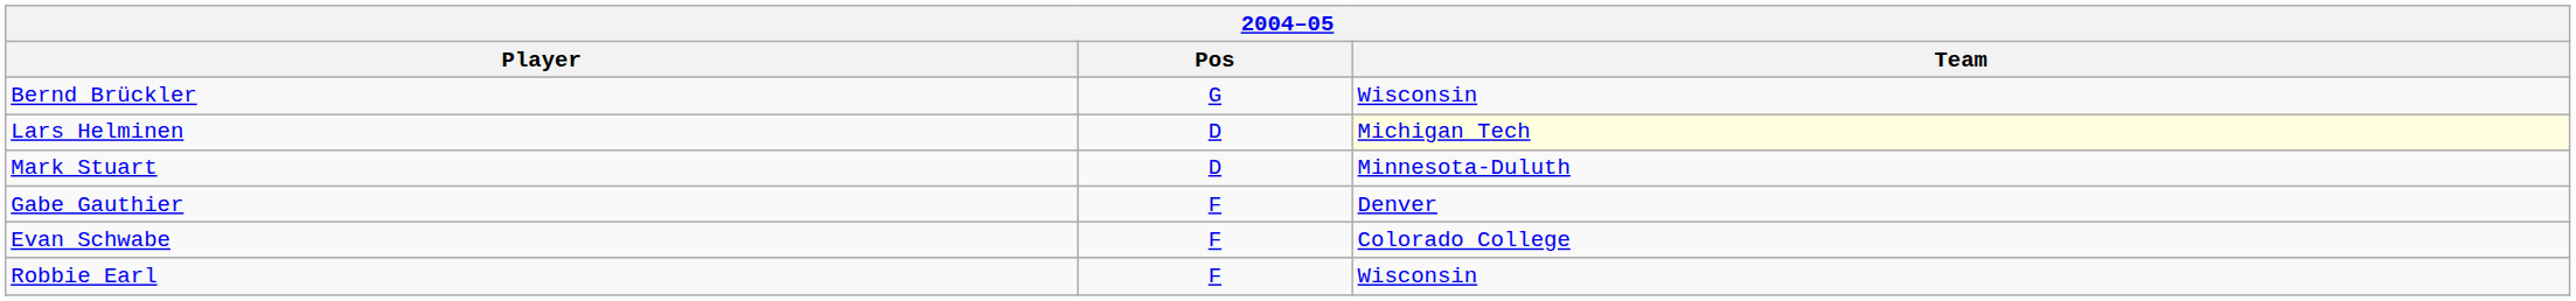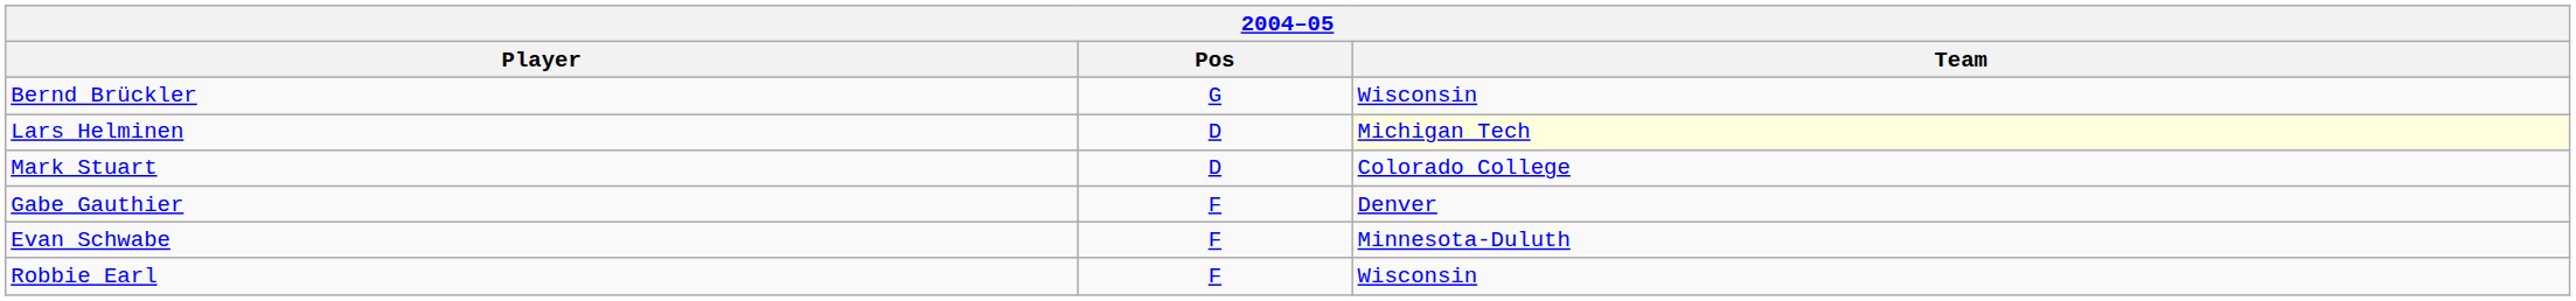Mark Stuart | Team: Minnesota-Duluth -> Colorado College
Evan Schwabe | Team: Colorado College -> Minnesota-Duluth
